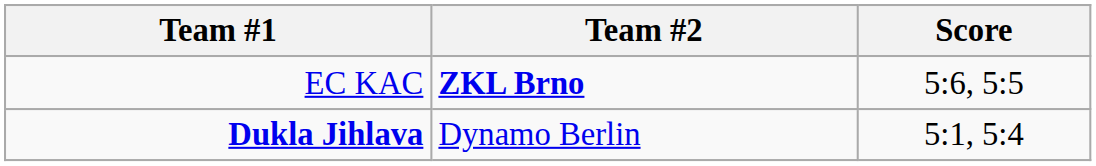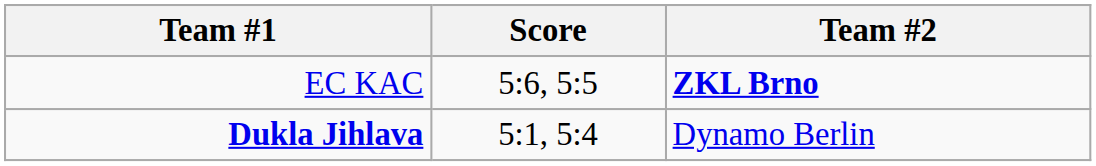columns swapped: Score <-> Team #2
